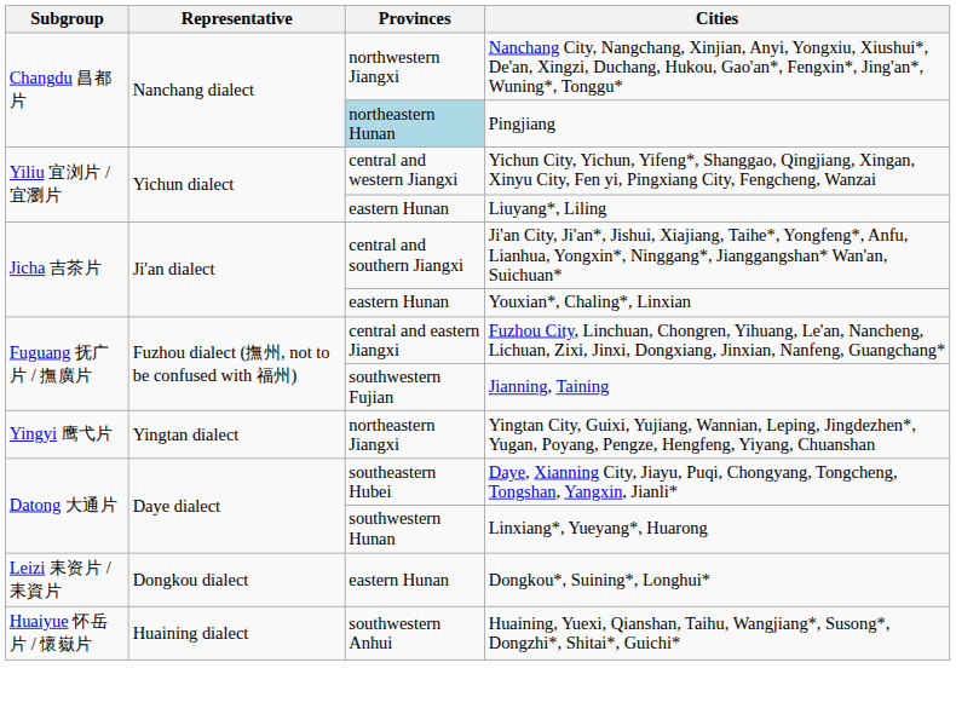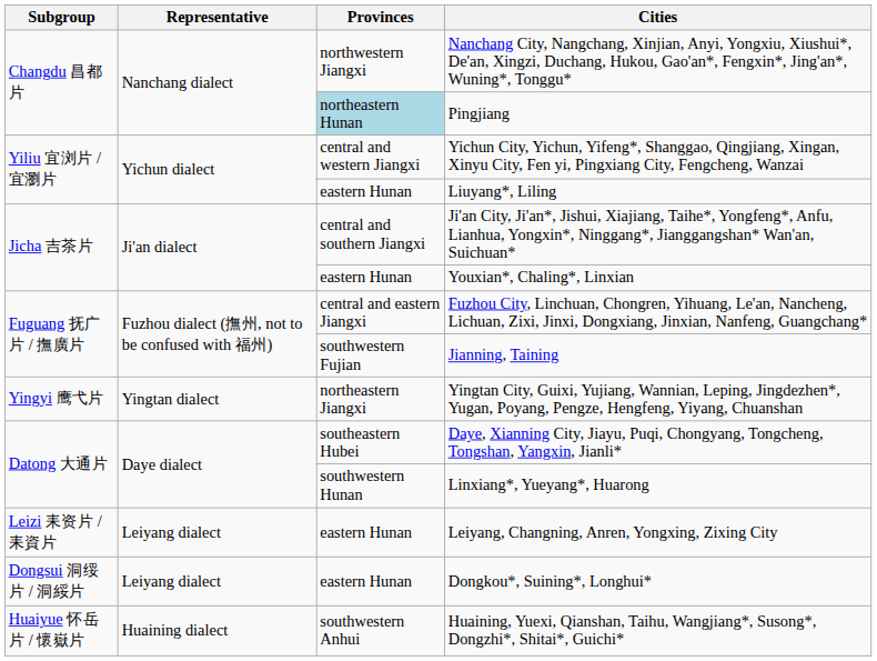+ row: Leizi 耒资片 / 耒資片 | Leiyang dialect | eastern Hunan | Leiyang, Changning, Anren, Yongxing, Zixing City
Dongkou*, Suining*, Longhui* | Subgroup: Leizi 耒资片 / 耒資片 -> Dongsui 洞绥片 / 洞綏片
Dongkou*, Suining*, Longhui* | Representative: Dongkou dialect -> Leiyang dialect
